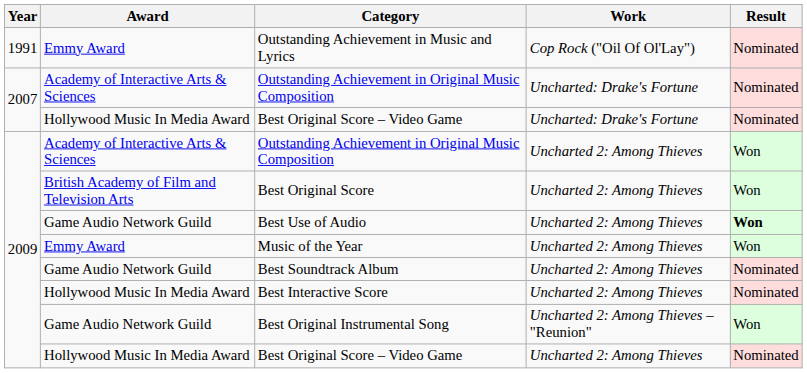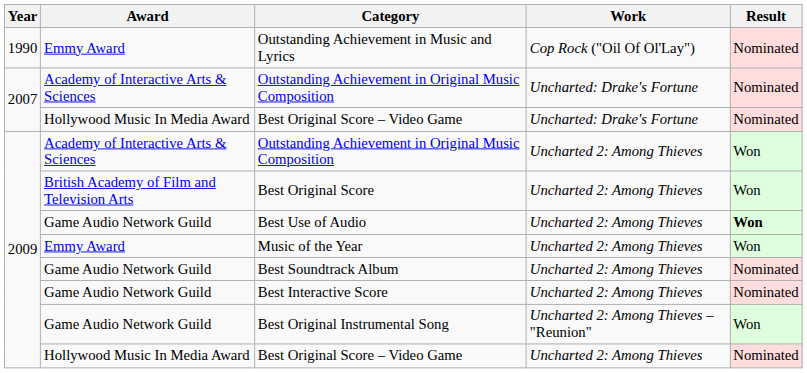Outstanding Achievement in Music and Lyrics | Year: 1991 -> 1990
Best Interactive Score | Award: Hollywood Music In Media Award -> Game Audio Network Guild
